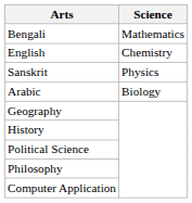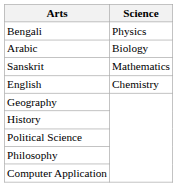Bengali | Science: Mathematics -> Physics
rows swapped: English <-> Arabic
Sanskrit | Science: Physics -> Mathematics
